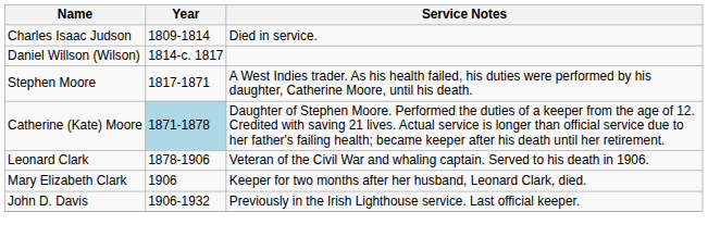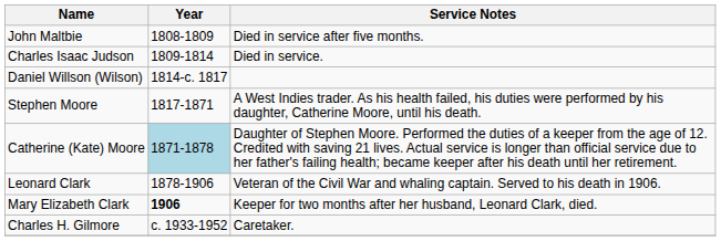+ row: John Maltbie | 1808‑1809 | Died in service after five months.
Mary Elizabeth Clark | Year: normal -> bold
- row: John D. Davis | 1906‑1932 | Previously in the Irish Lighthouse service. Last official keeper.
+ row: Charles H. Gilmore | c. 1933‑1952 | Caretaker.
